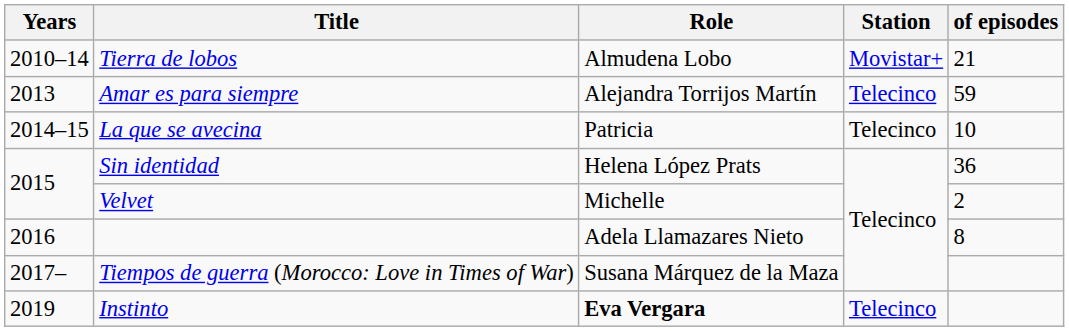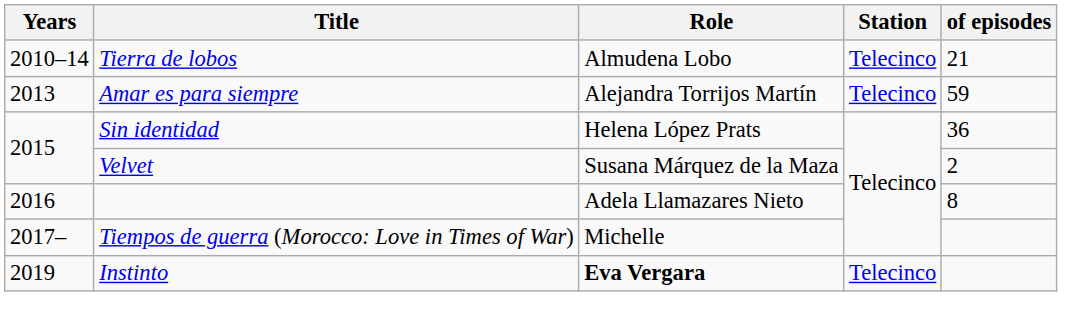Tierra de lobos | Station: Movistar+ -> Telecinco
- row: 2014–15 | La que se avecina | Patricia | Telecinco | 10
Velvet | Role: Michelle -> Susana Márquez de la Maza
Tiempos de guerra (Morocco: Love in Times of War) | Role: Susana Márquez de la Maza -> Michelle
